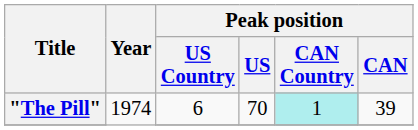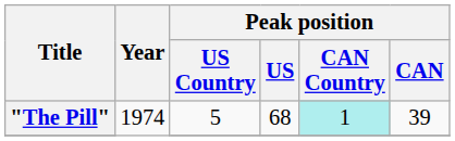"The Pill" | Peak position / US Country: 6 -> 5
"The Pill" | Peak position / US: 70 -> 68
